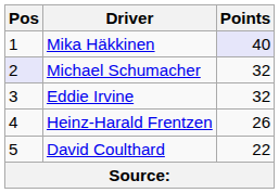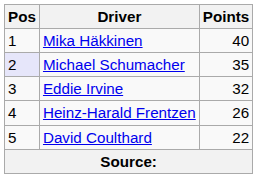Mika Häkkinen | Points: lavender background -> no background
Michael Schumacher | Points: 32 -> 35
